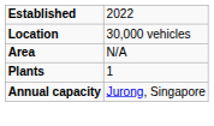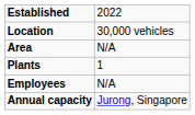+ row: Employees | N/A
